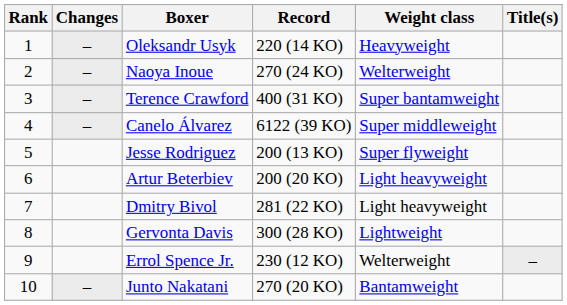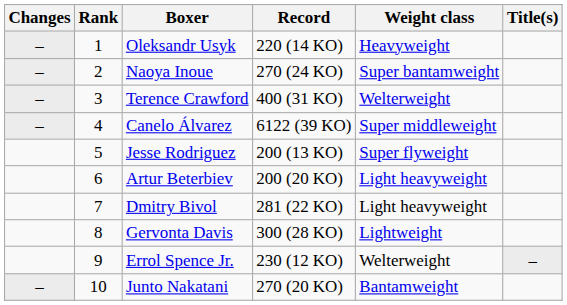columns swapped: Changes <-> Rank
Naoya Inoue | Weight class: Welterweight -> Super bantamweight
Terence Crawford | Weight class: Super bantamweight -> Welterweight
